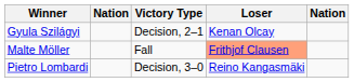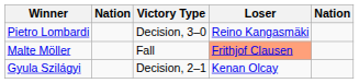rows swapped: Pietro Lombardi <-> Gyula Szilágyi
